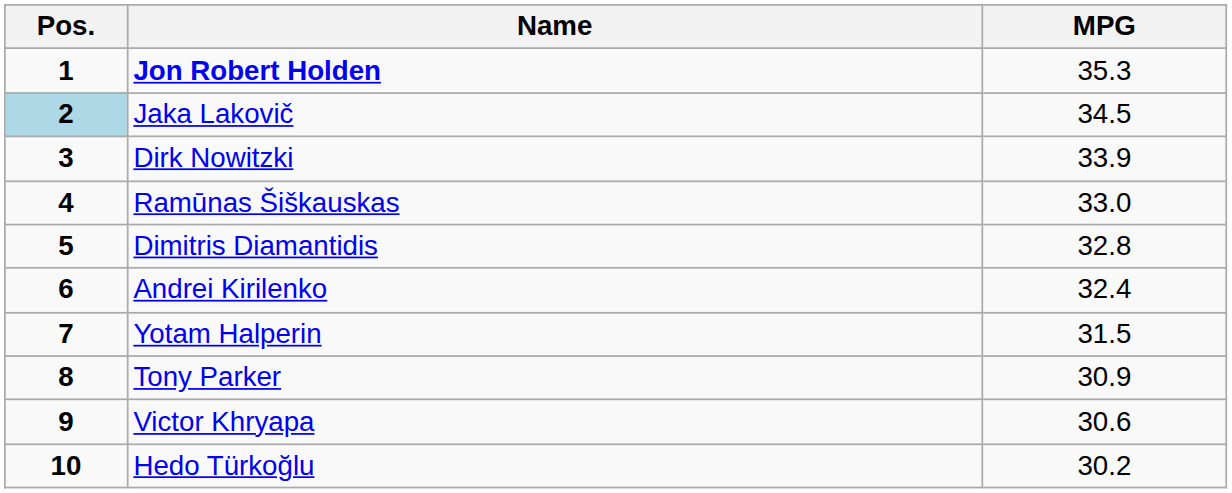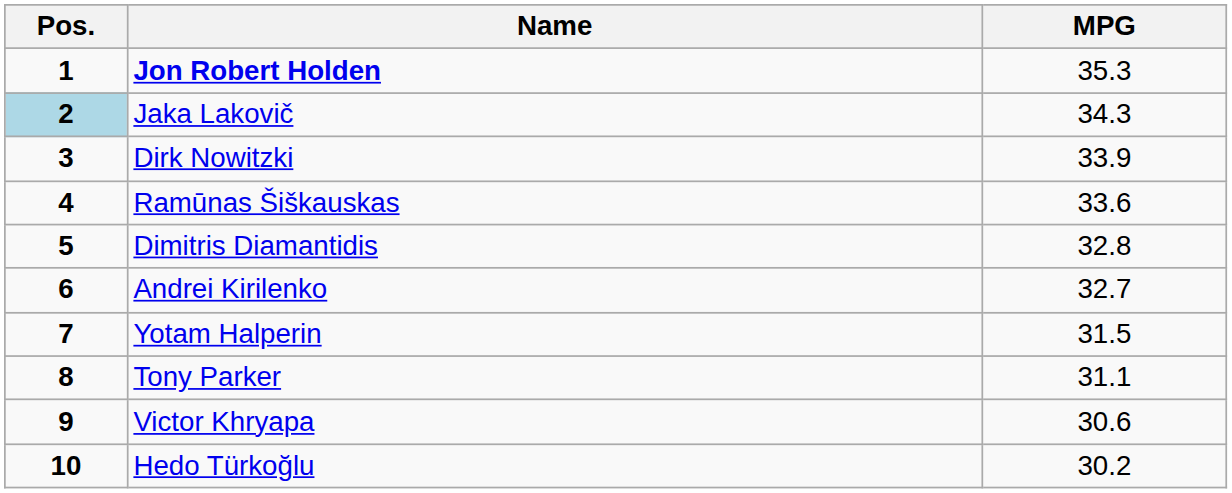Jaka Lakovič | MPG: 34.5 -> 34.3
Ramūnas Šiškauskas | MPG: 33.0 -> 33.6
Andrei Kirilenko | MPG: 32.4 -> 32.7
Tony Parker | MPG: 30.9 -> 31.1
